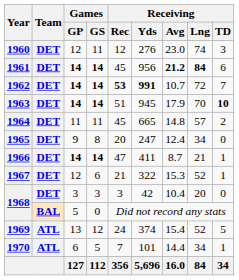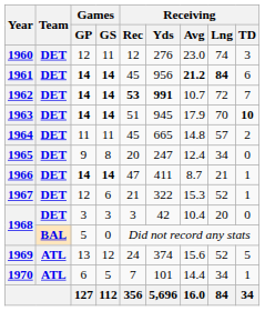1969 | Receiving / Avg: 15.4 -> 15.6
